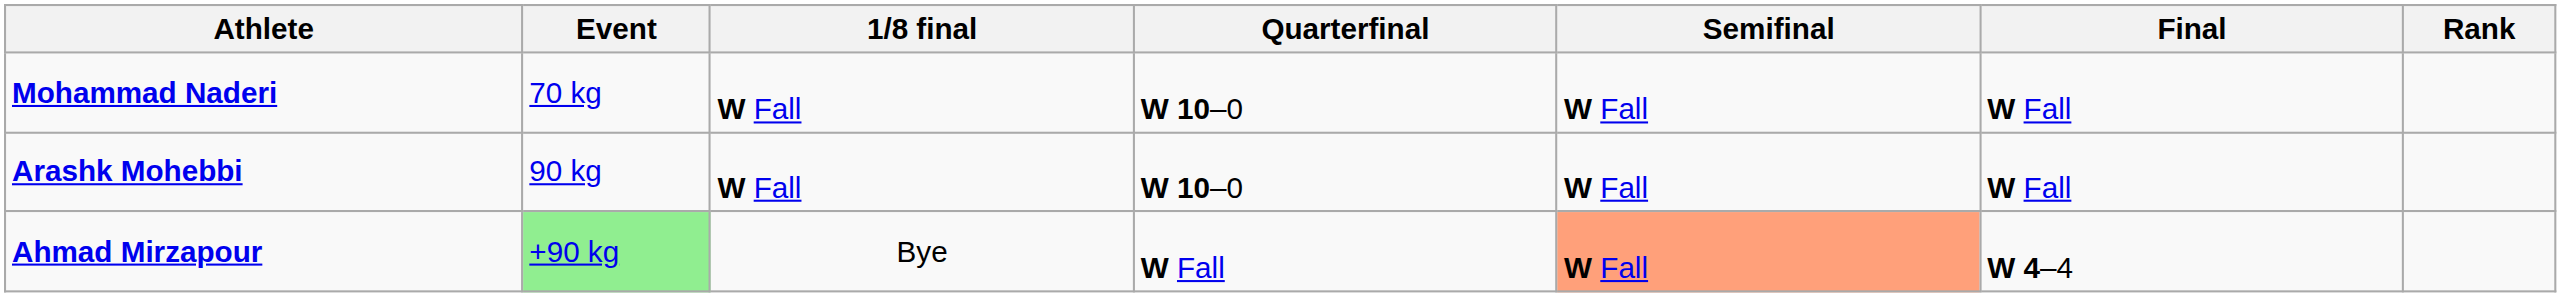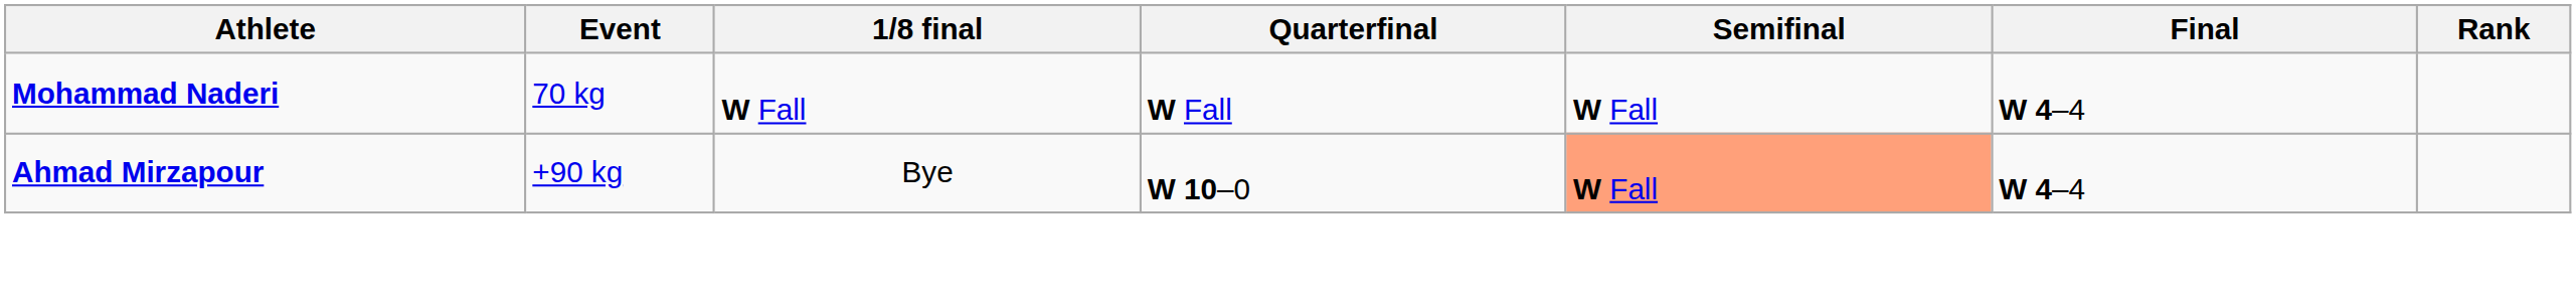Mohammad Naderi | Quarterfinal: W 10–0 -> W Fall
Mohammad Naderi | Final: W Fall -> W 4–4
- row: Arashk Mohebbi | 90 kg | W Fall | W 10–0 | W Fall | W Fall
Ahmad Mirzapour | Event: lightgreen background -> no background
Ahmad Mirzapour | Quarterfinal: W Fall -> W 10–0
